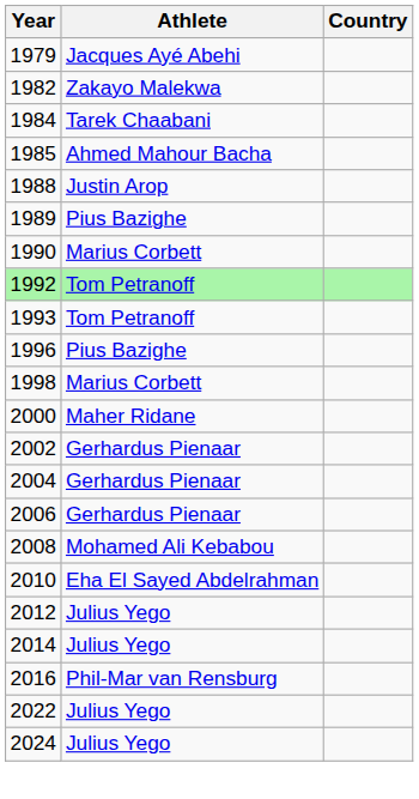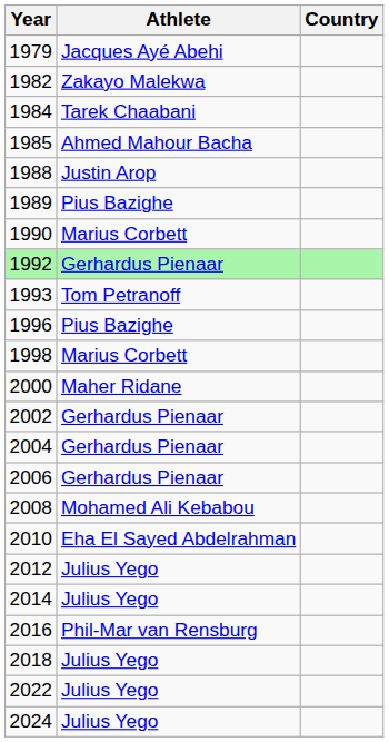1992 | Athlete: Tom Petranoff -> Gerhardus Pienaar
+ row: 2018 | Julius Yego
